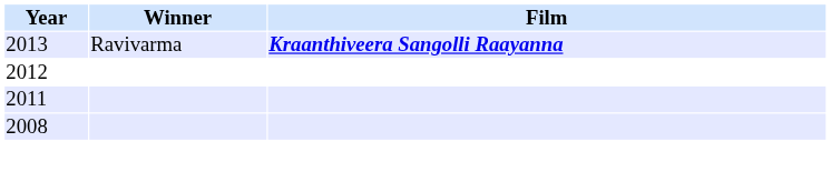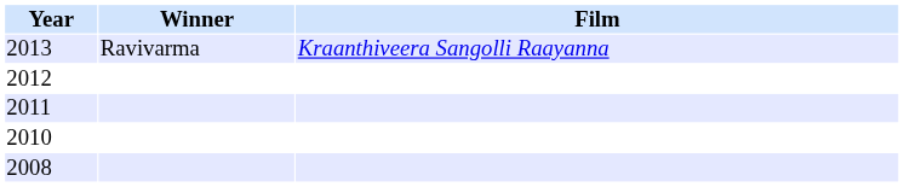2013 | Film: bold -> normal
+ row: 2010
